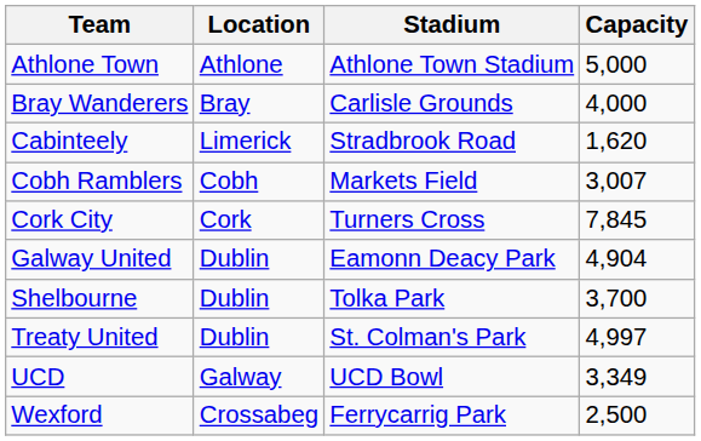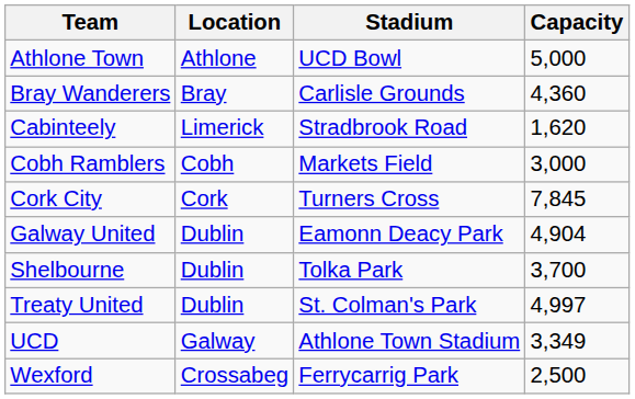Athlone Town | Stadium: Athlone Town Stadium -> UCD Bowl
Bray Wanderers | Capacity: 4,000 -> 4,360
Cobh Ramblers | Capacity: 3,007 -> 3,000
UCD | Stadium: UCD Bowl -> Athlone Town Stadium
